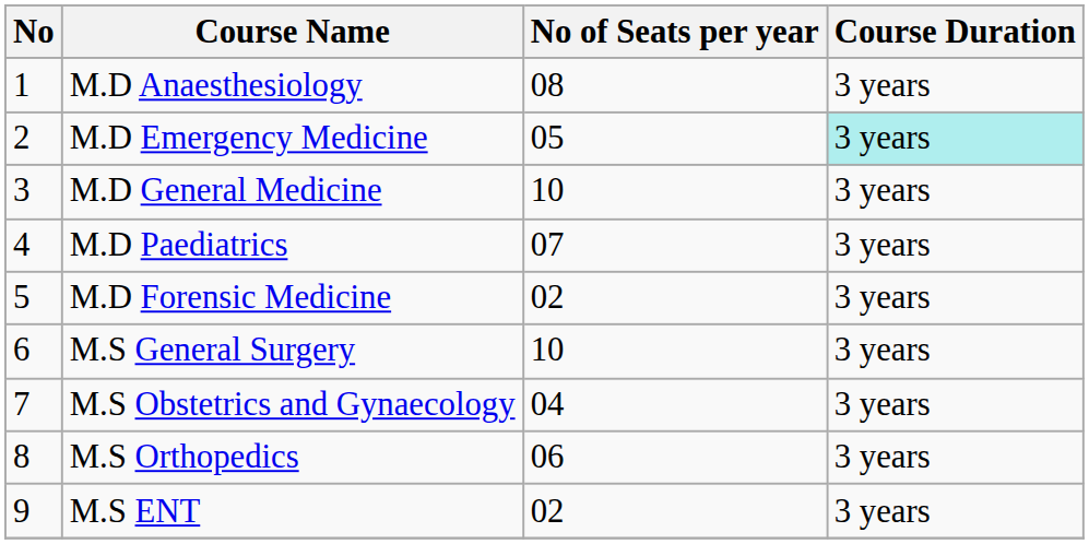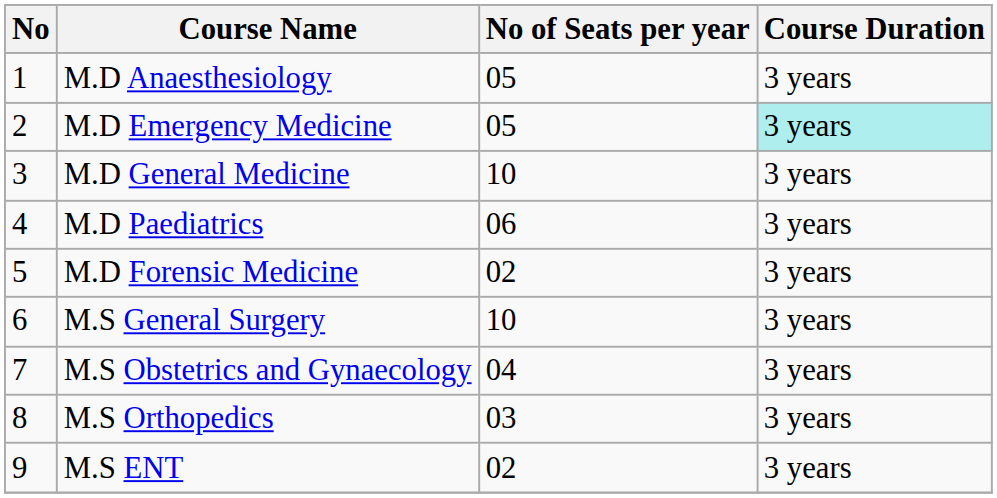M.D Anaesthesiology | No of Seats per year: 08 -> 05
M.D Paediatrics | No of Seats per year: 07 -> 06
M.S Orthopedics | No of Seats per year: 06 -> 03
